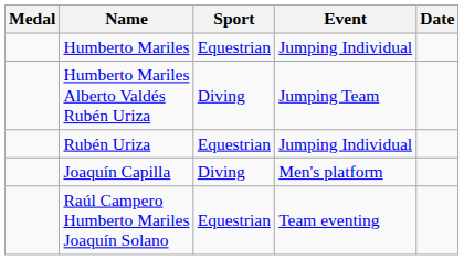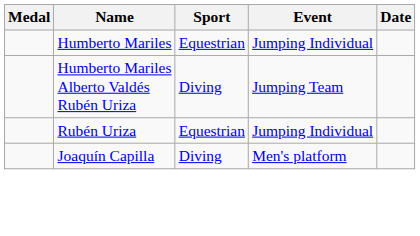- row: Raúl Campero Humberto Mariles Joaquín Solano | Equestrian | Team eventing
